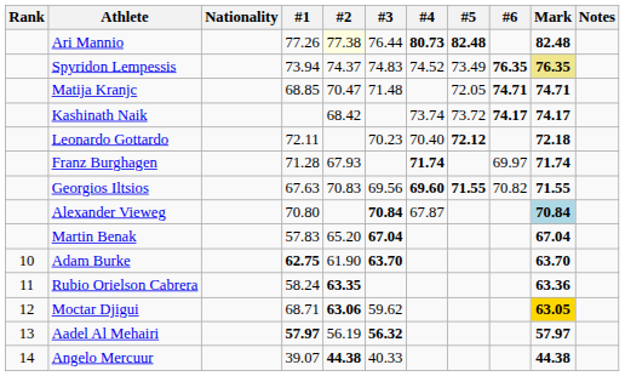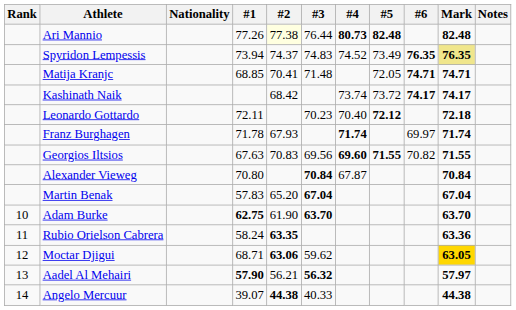Matija Kranjc | #2: 70.47 -> 70.41
Franz Burghagen | #1: 71.28 -> 71.78
Alexander Vieweg | Mark: lightblue background -> no background
Aadel Al Mehairi | #1: 57.97 -> 57.90
Aadel Al Mehairi | #2: 56.19 -> 56.21
